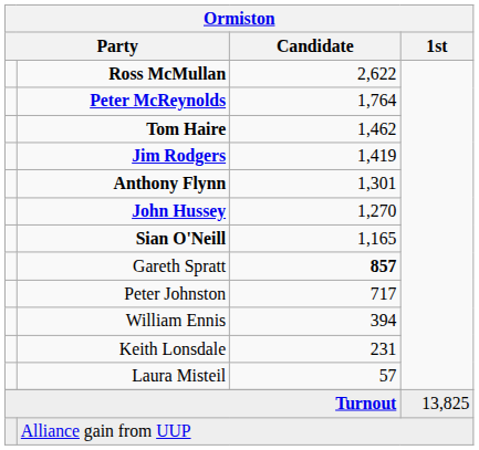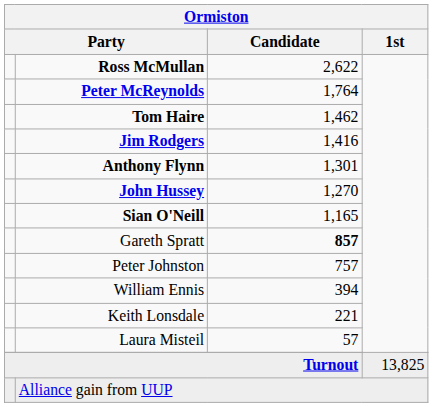Jim Rodgers | Ormiston / Candidate: 1,419 -> 1,416
Peter Johnston | Ormiston / Candidate: 717 -> 757
Keith Lonsdale | Ormiston / Candidate: 231 -> 221
